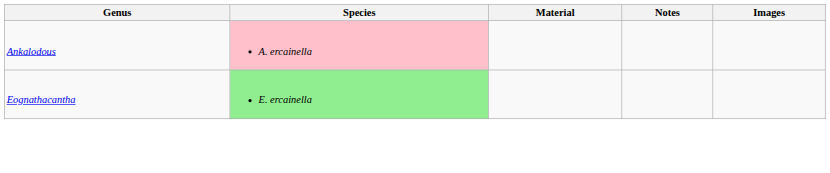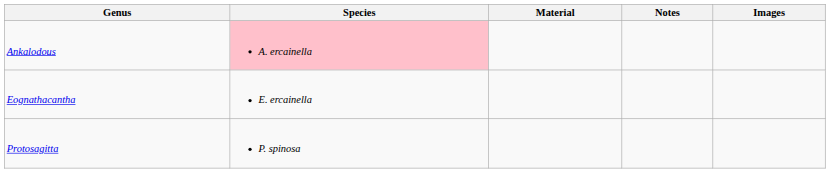Eognathacantha | Species: lightgreen background -> no background
+ row: Protosagitta | P. spinosa
